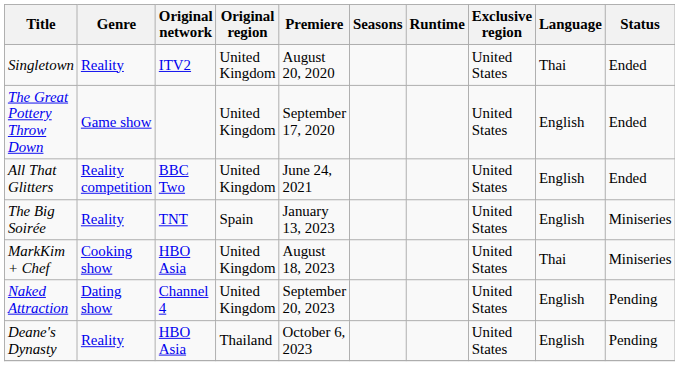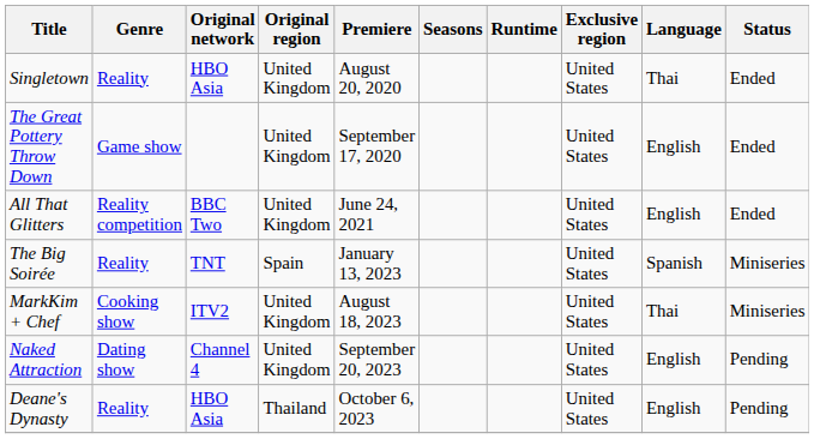Singletown | Original network: ITV2 -> HBO Asia
The Big Soirée | Language: English -> Spanish
MarkKim + Chef | Original network: HBO Asia -> ITV2
